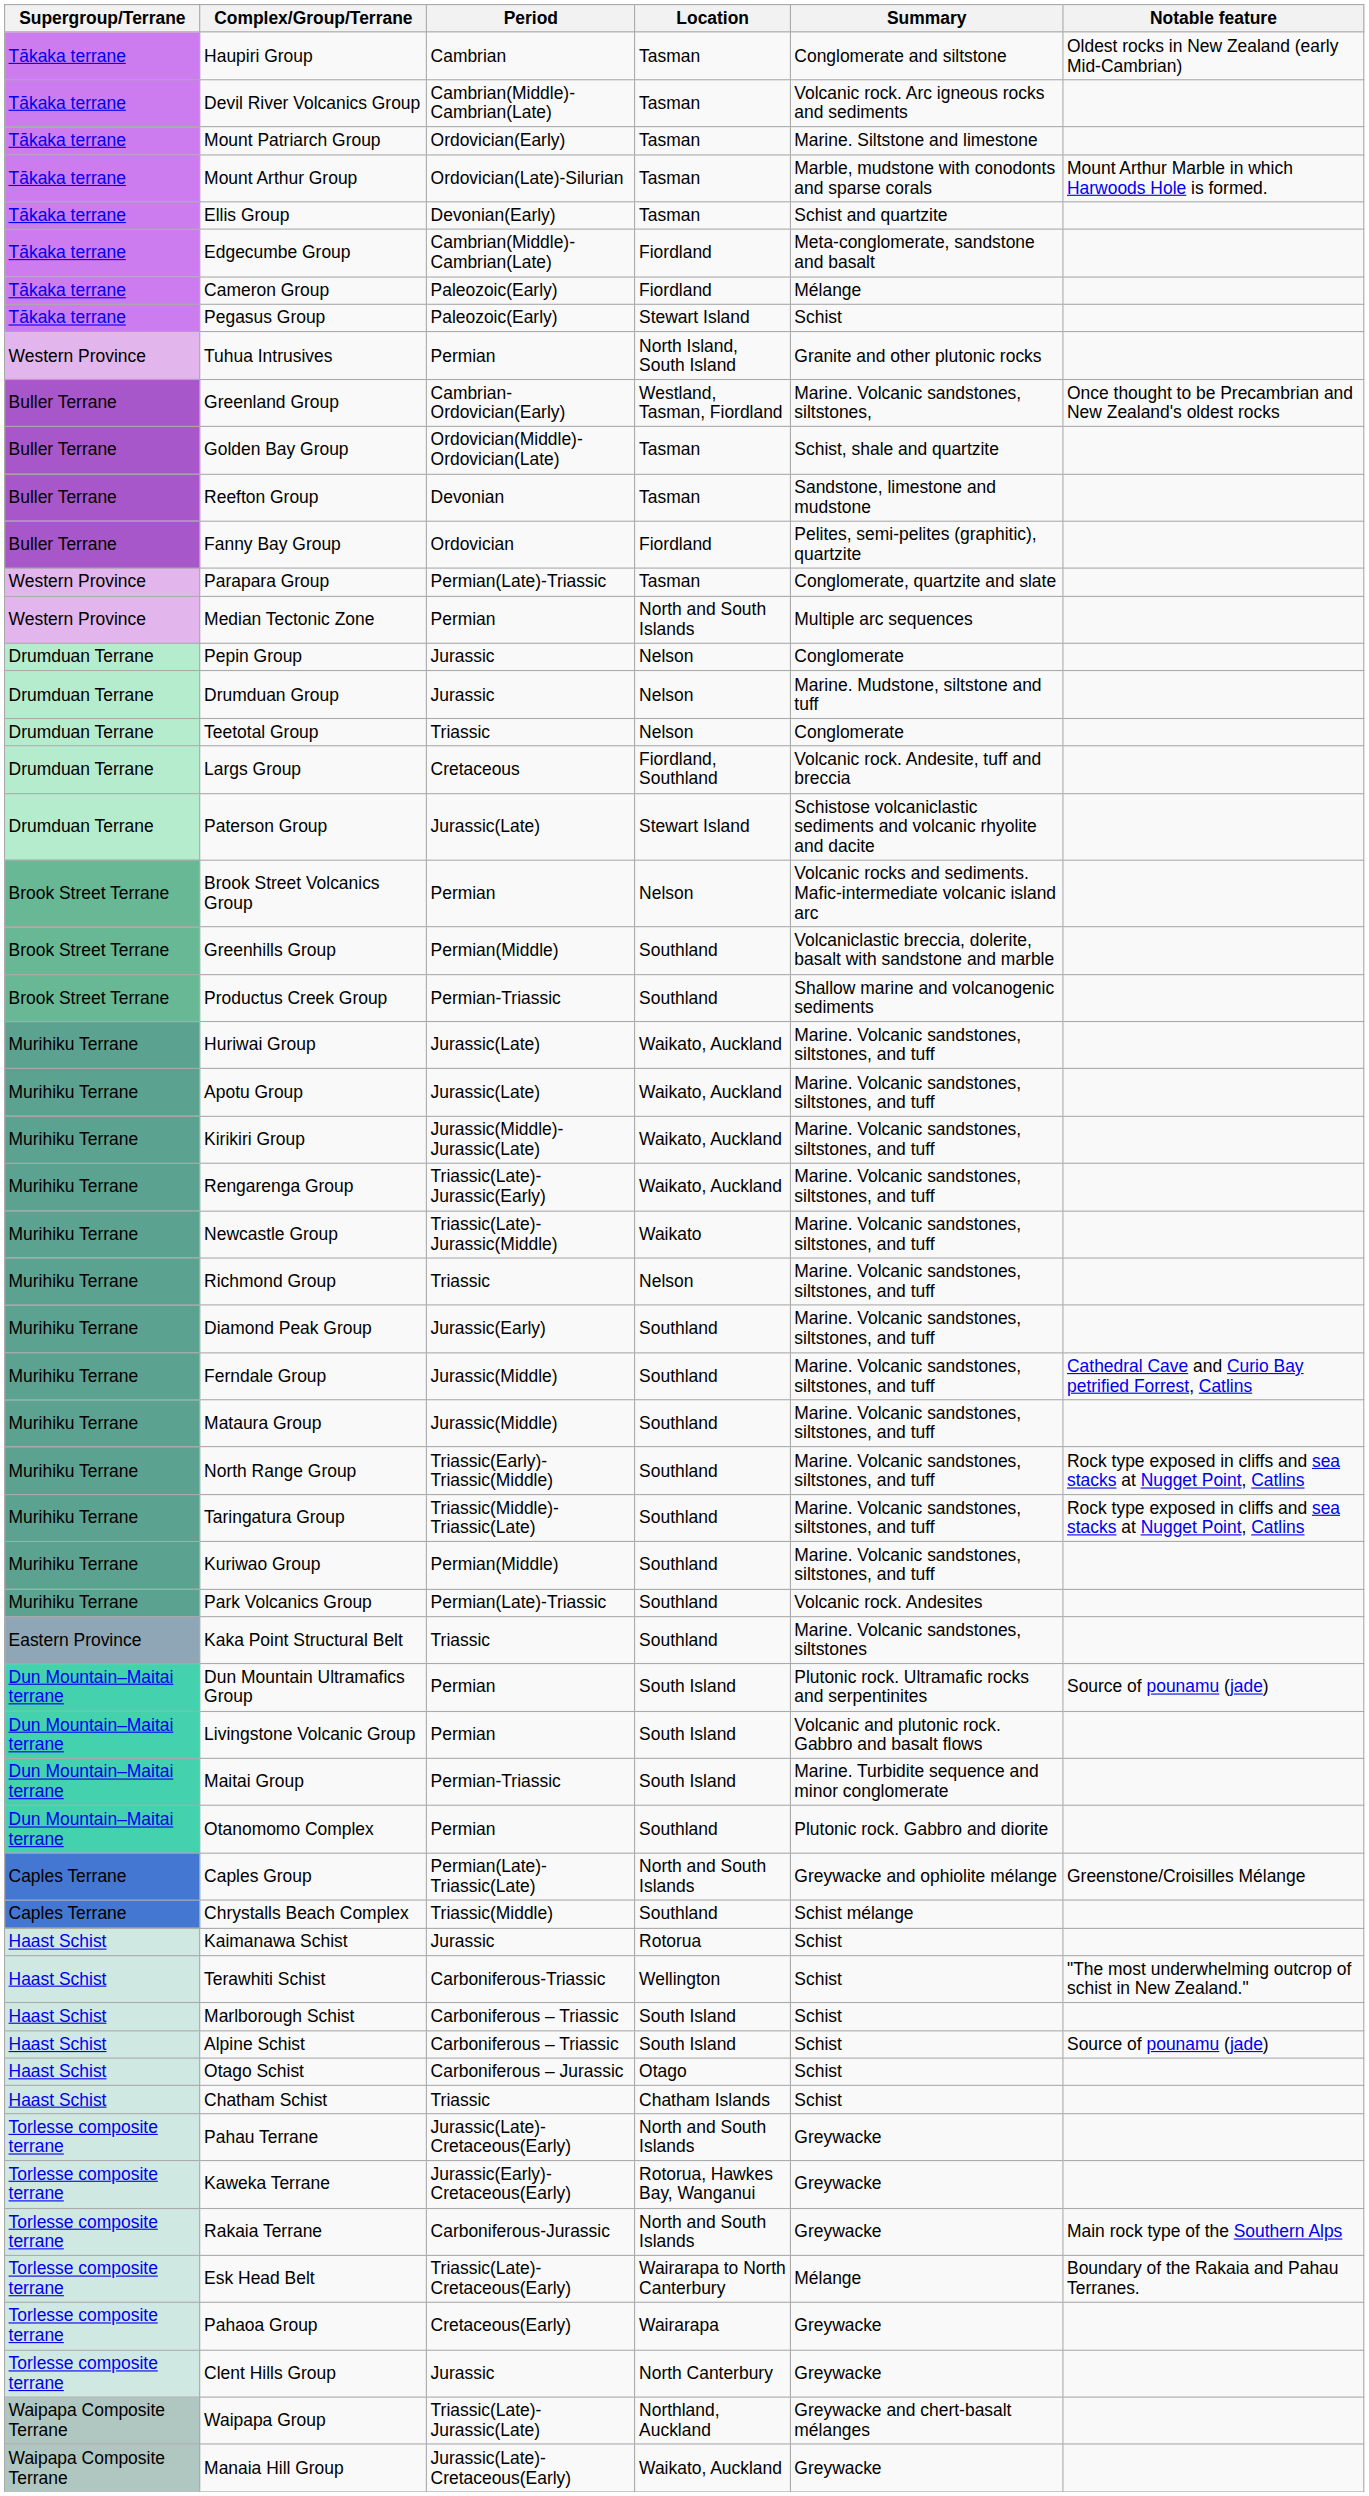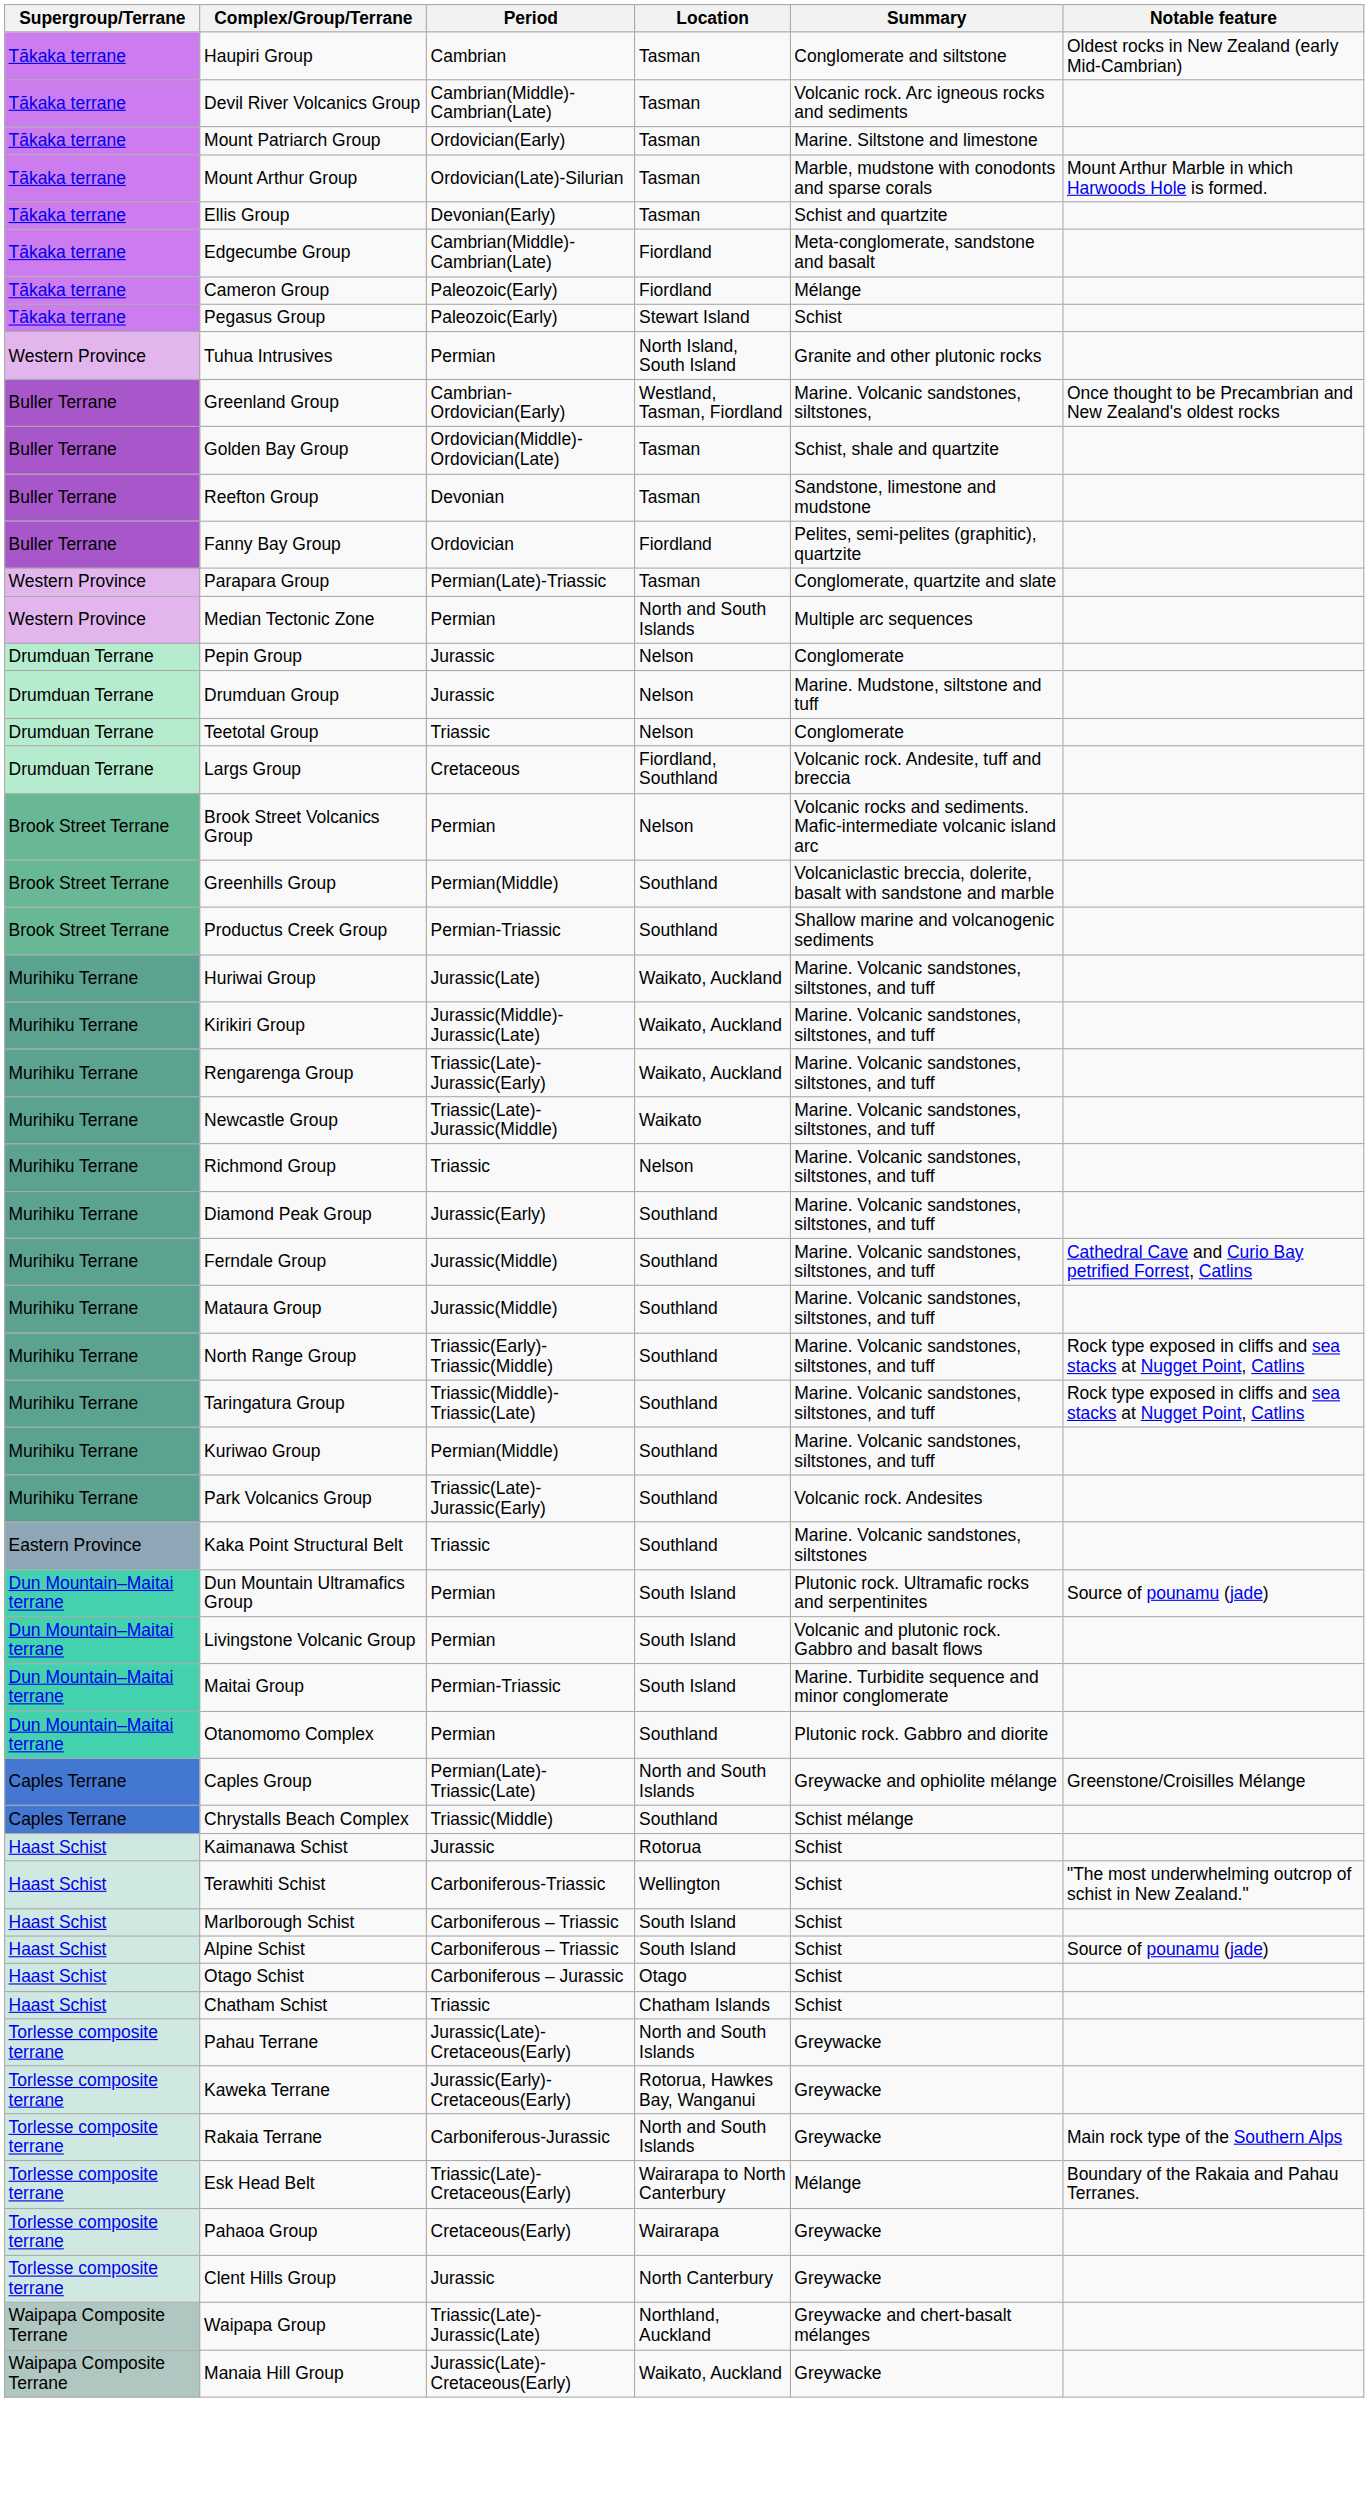- row: Drumduan Terrane | Paterson Group | Jurassic(Late) | Stewart Island | Schistose volcaniclastic sediments and volcanic rhyolite and dacite
- row: Murihiku Terrane | Apotu Group | Jurassic(Late) | Waikato, Auckland | Marine. Volcanic sandstones, siltstones, and tuff
Park Volcanics Group | Period: Permian(Late)-Triassic -> Triassic(Late)-Jurassic(Early)
